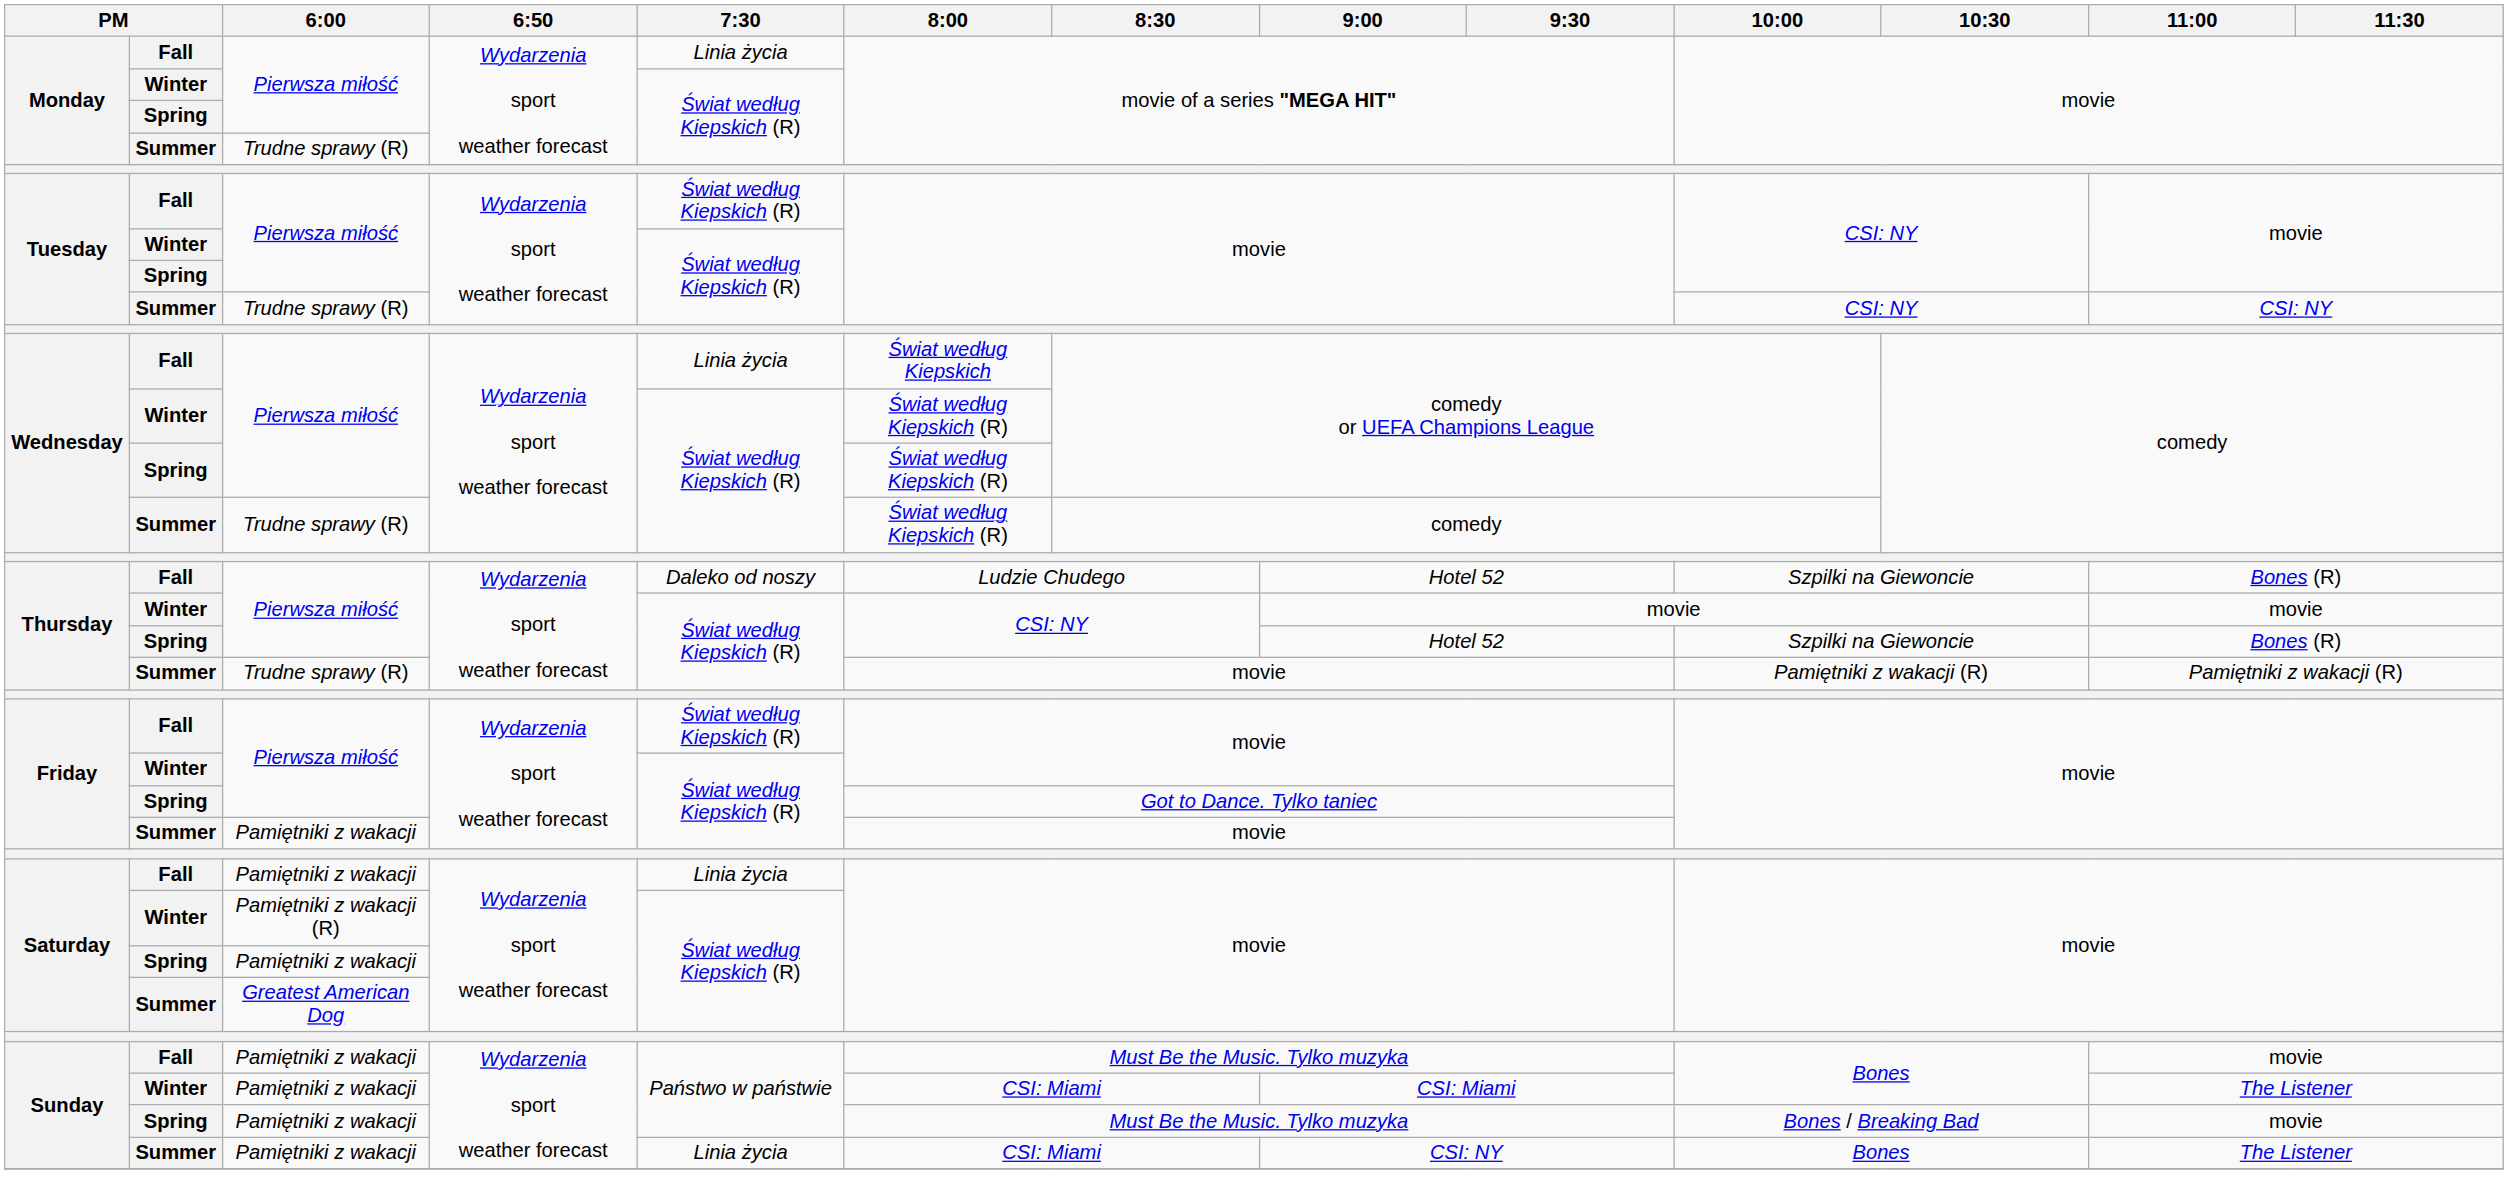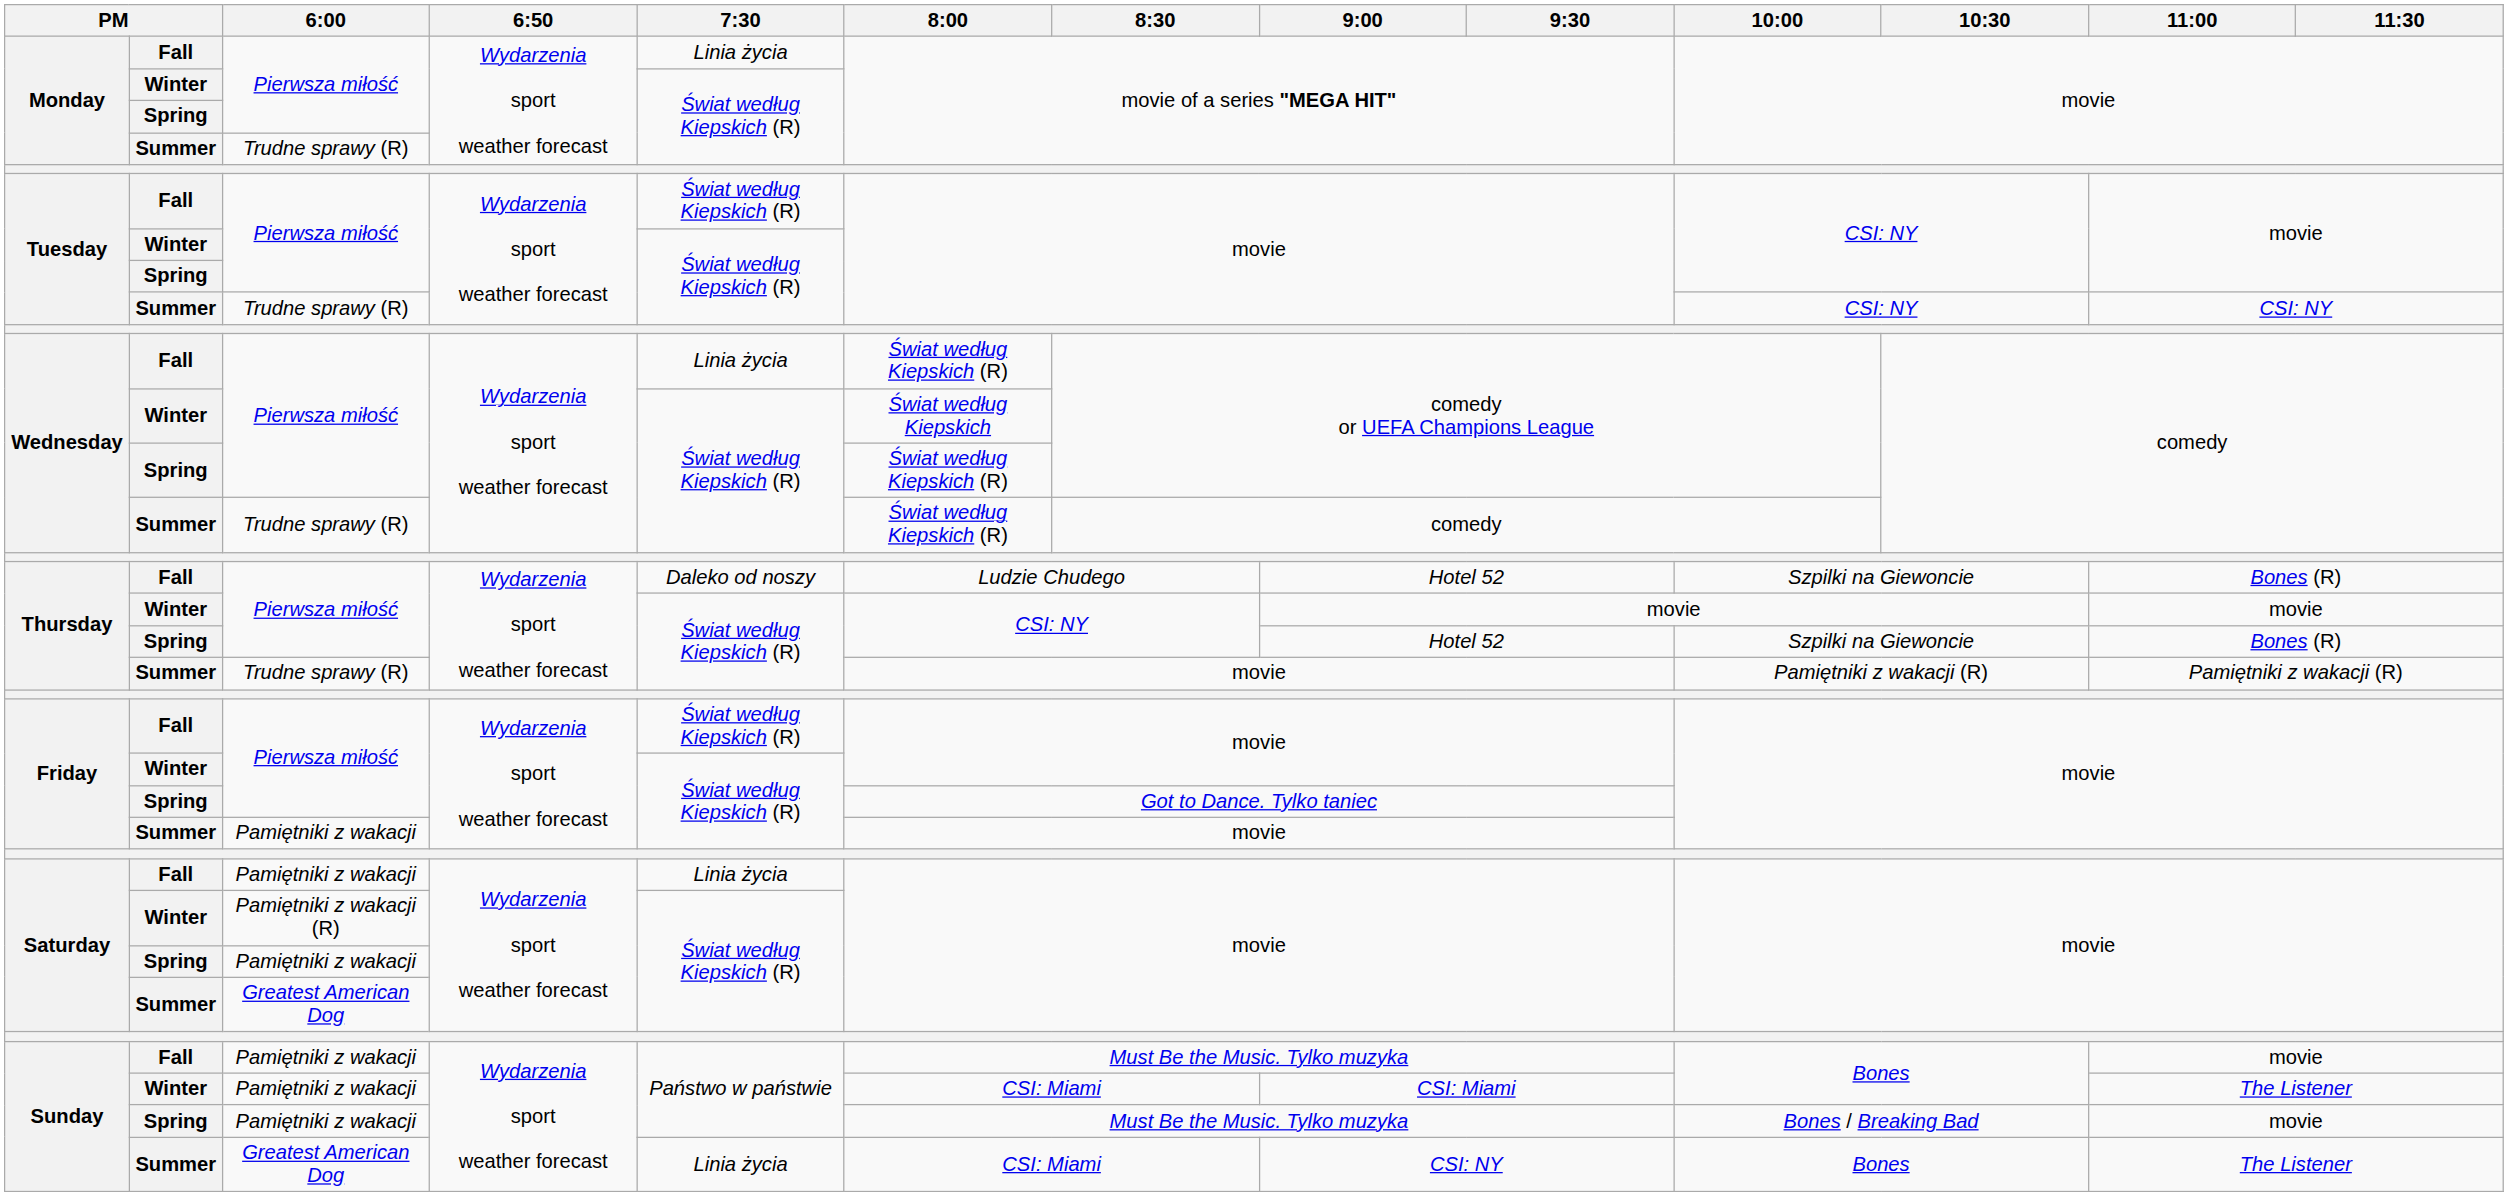Wednesday / Fall | 8:00: Świat według Kiepskich -> Świat według Kiepskich (R)
Wednesday / Winter | 8:00: Świat według Kiepskich (R) -> Świat według Kiepskich
Sunday / Summer | 6:00: Pamiętniki z wakacji -> Greatest American Dog
